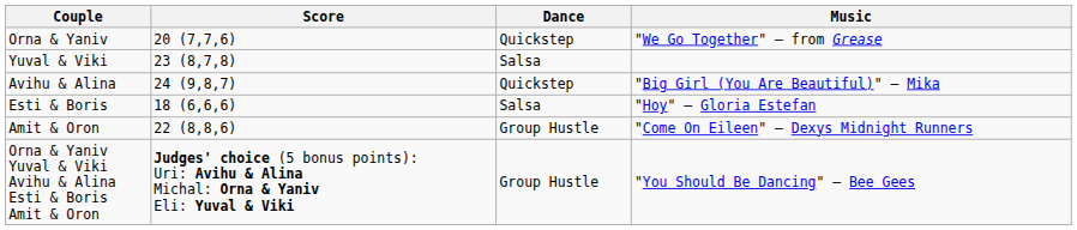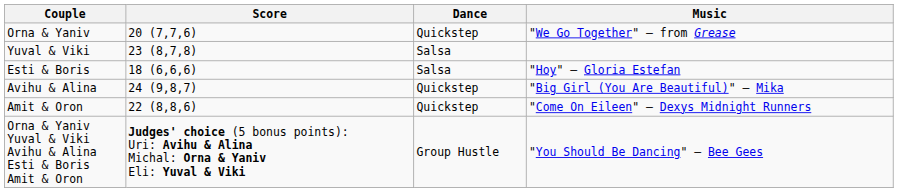rows swapped: Avihu & Alina <-> Esti & Boris
Amit & Oron | Dance: Group Hustle -> Quickstep
